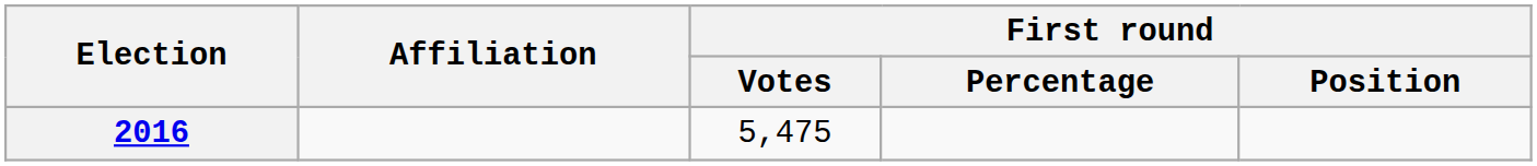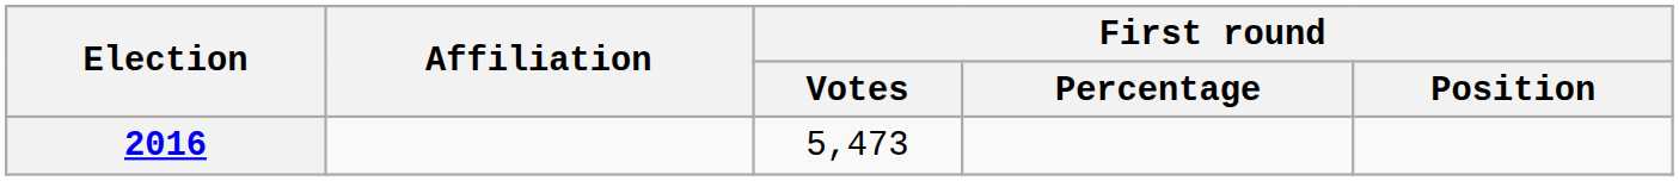2016 | First round / Votes: 5,475 -> 5,473
